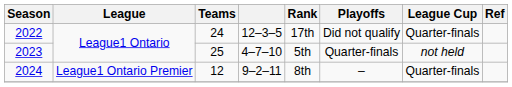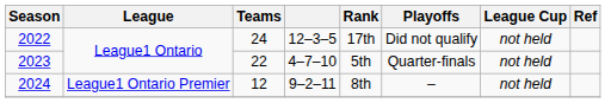2022 | League Cup: Quarter-finals -> not held
2023 | Teams: 25 -> 22
2024 | League Cup: Quarter-finals -> not held
